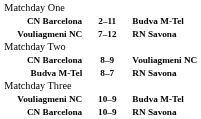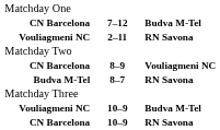CN Barcelona / Budva M-Tel | column 2: 2–11 -> 7–12
Vouliagmeni NC / RN Savona | column 2: 7–12 -> 2–11
